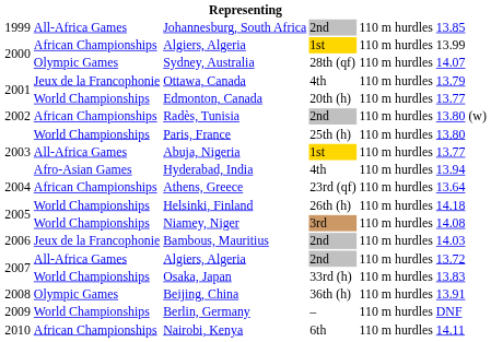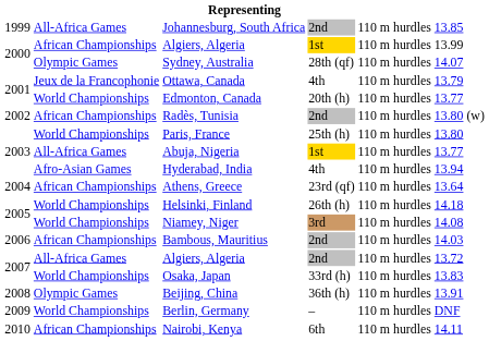Bambous, Mauritius | column 2: Jeux de la Francophonie -> African Championships
